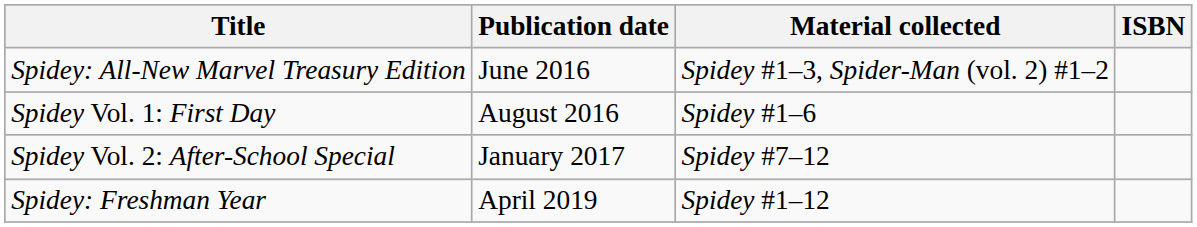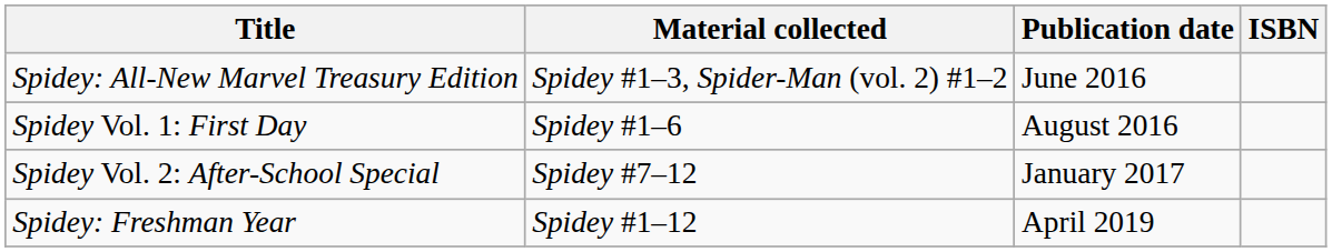columns swapped: Material collected <-> Publication date
